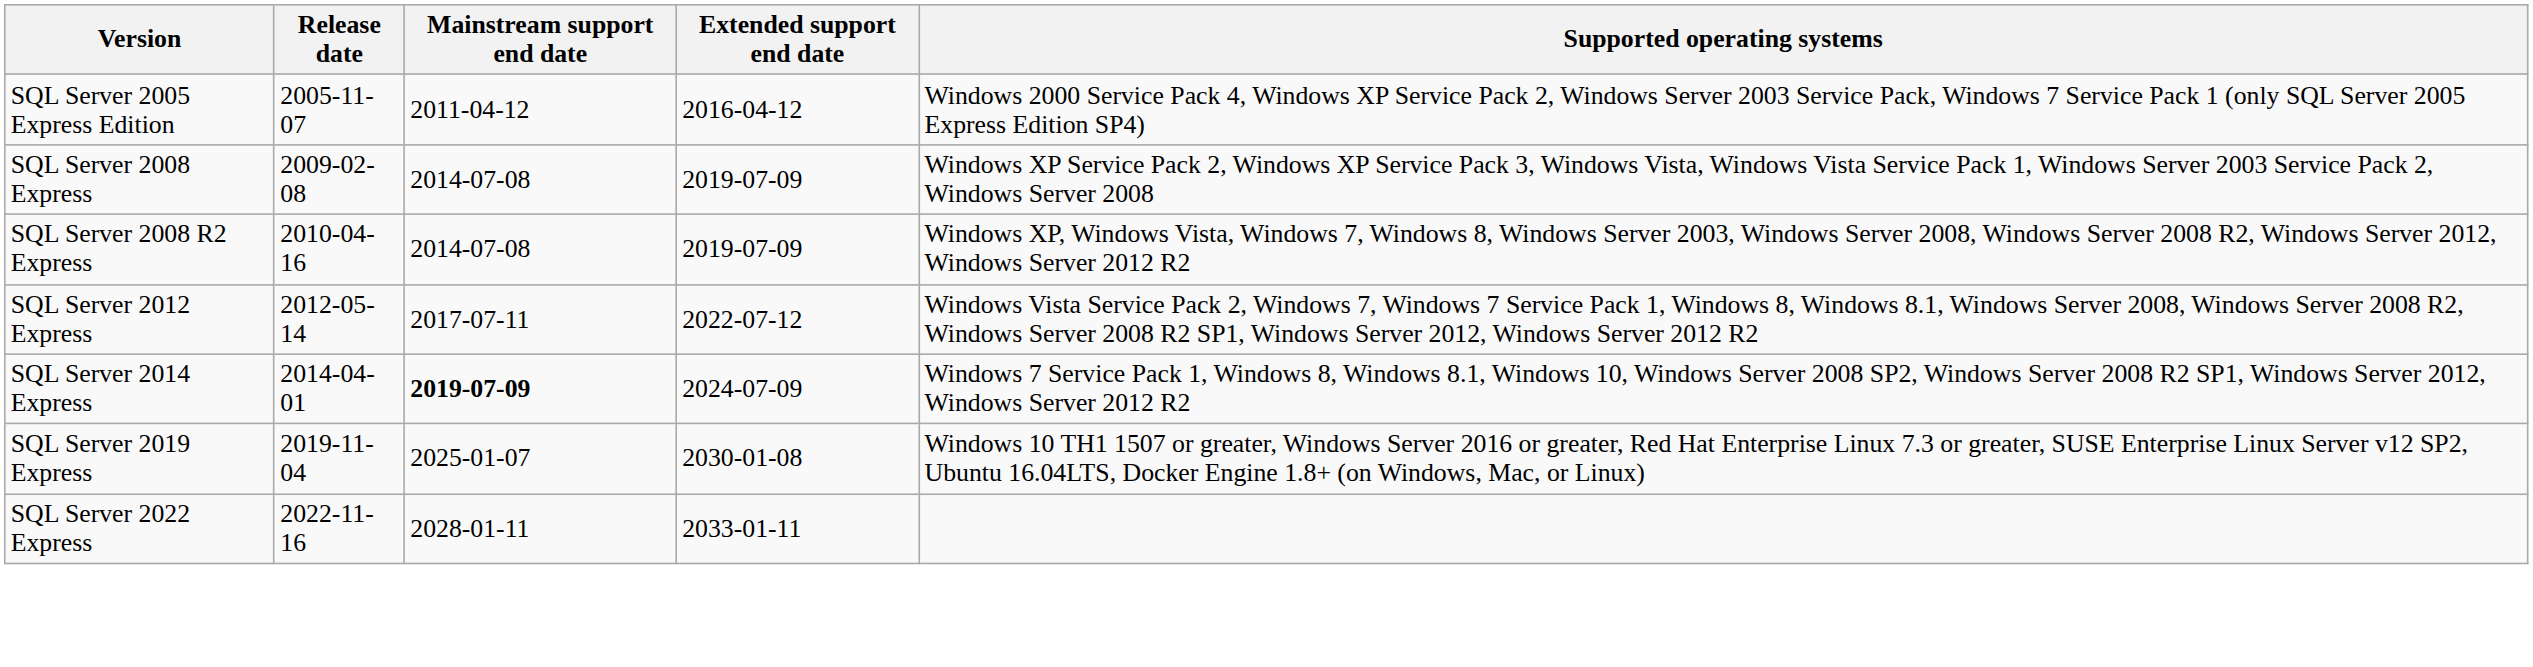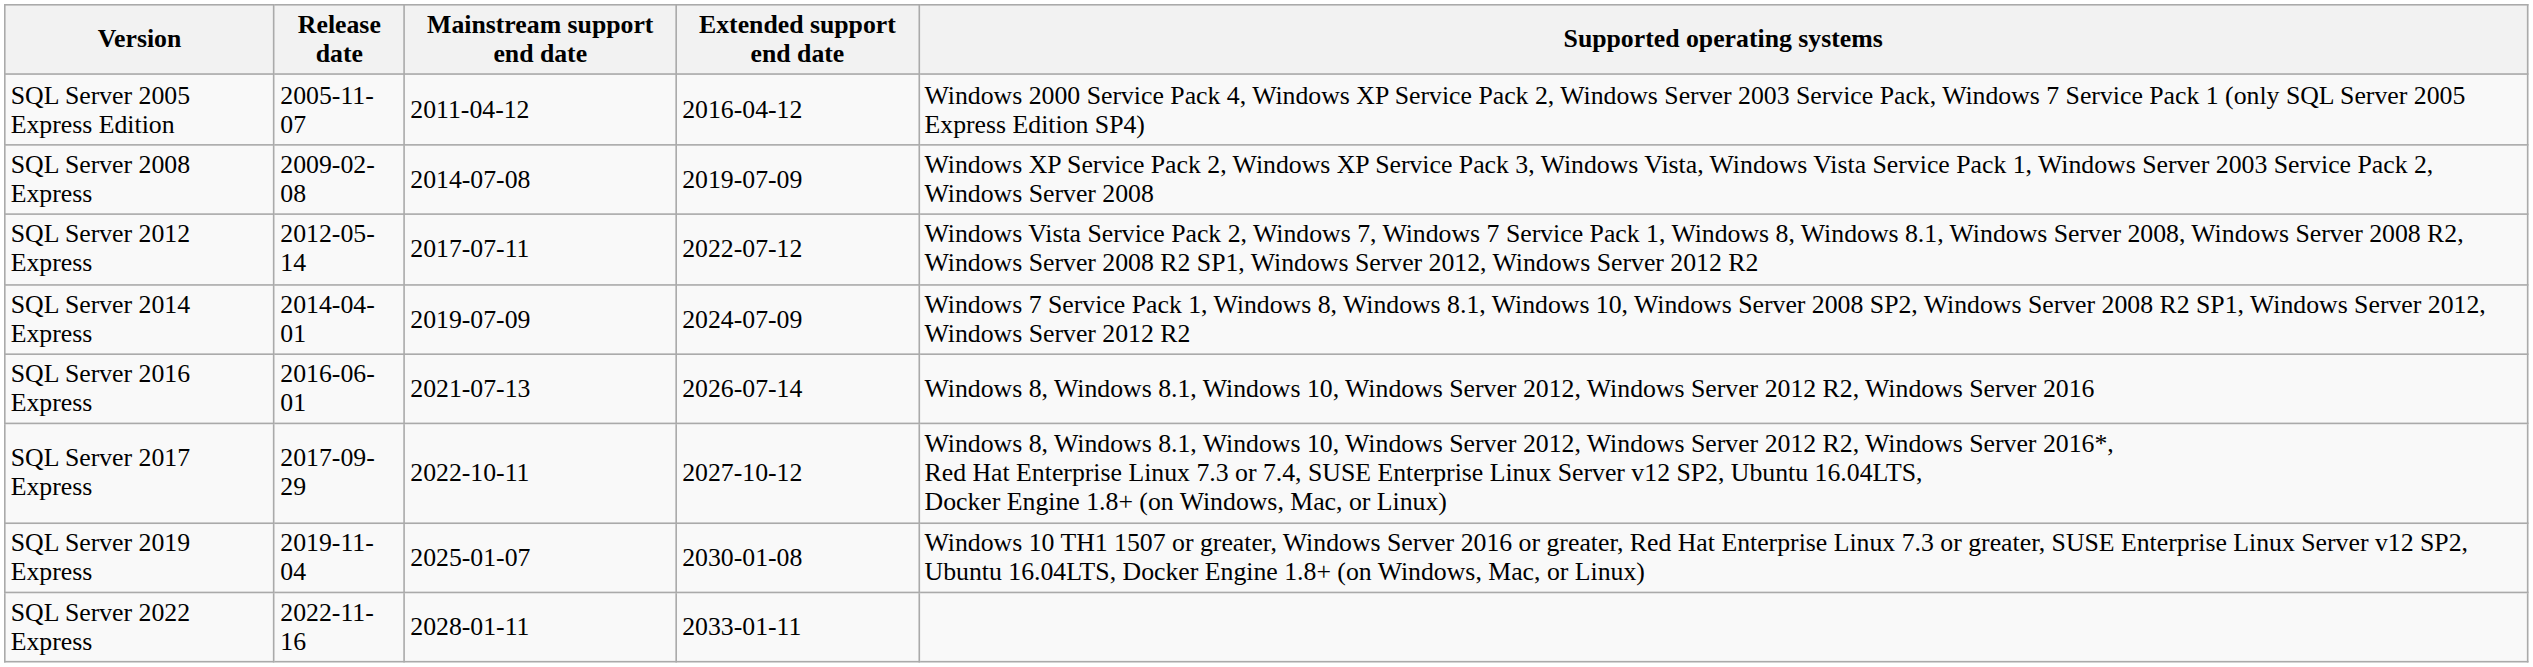- row: SQL Server 2008 R2 Express | 2010-04-16 | 2014-07-08 | 2019-07-09 | Windows XP, Windows Vista, Windows 7, Windows 8, Windows Server 2003, Windows Server 2008, Windows Server 2008 R2, Windows Server 2012, Windows Server 2012 R2
SQL Server 2014 Express | Mainstream support end date: bold -> normal
+ row: SQL Server 2016 Express | 2016-06-01 | 2021-07-13 | 2026-07-14 | Windows 8, Windows 8.1, Windows 10, Windows Server 2012, Windows Server 2012 R2, Windows Server 2016
+ row: SQL Server 2017 Express | 2017-09-29 | 2022-10-11 | 2027-10-12 | Windows 8, Windows 8.1, Windows 10, Windows Server 2012, Windows Server 2012 R2, Windows Server 2016*, Red Hat Enterprise Linux 7.3 or 7.4, SUSE Enterprise Linux Server v12 SP2, Ubuntu 16.04LTS, Docker Engine 1.8+ (on Windows, Mac, or Linux)
